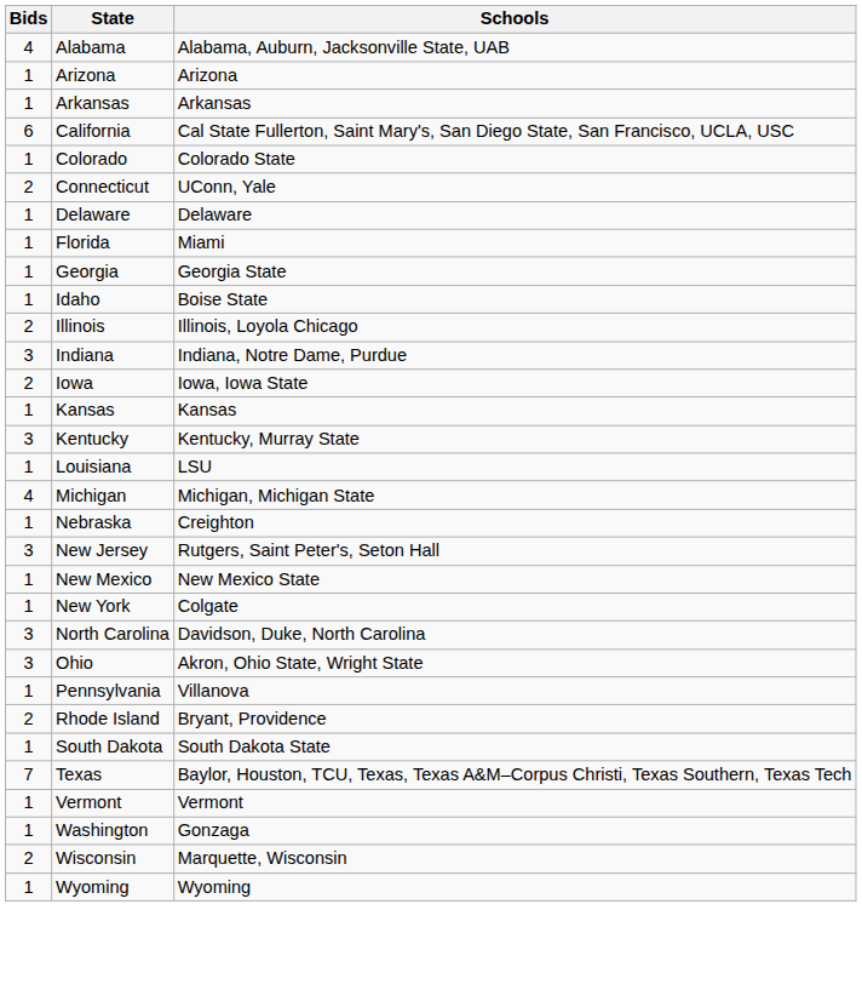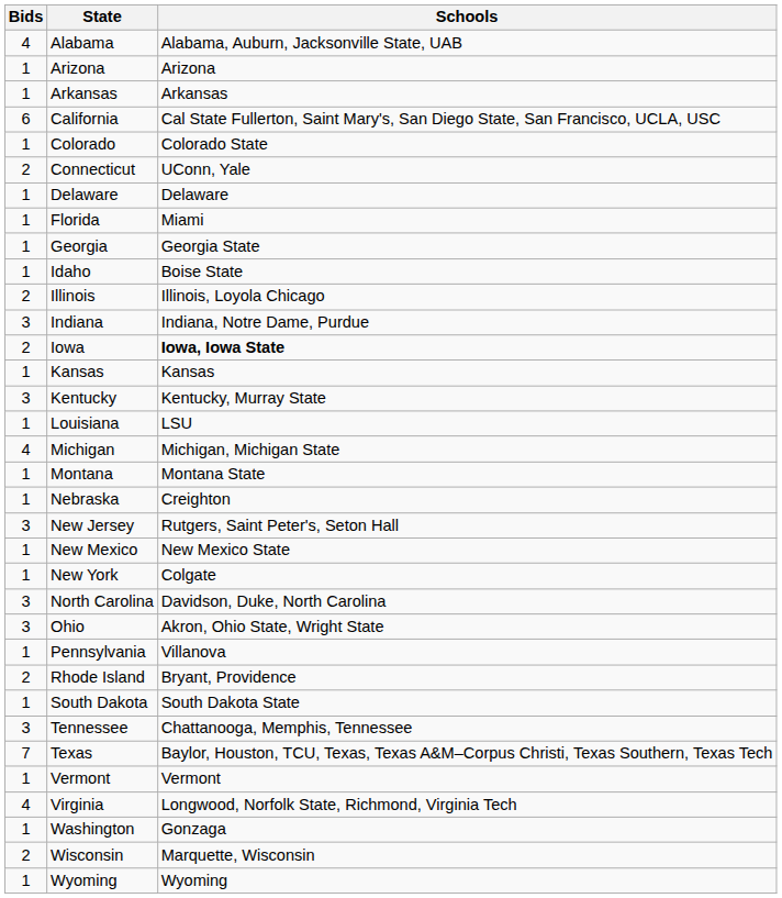Iowa | Schools: normal -> bold
+ row: 1 | Montana | Montana State
+ row: 3 | Tennessee | Chattanooga, Memphis, Tennessee
+ row: 4 | Virginia | Longwood, Norfolk State, Richmond, Virginia Tech
